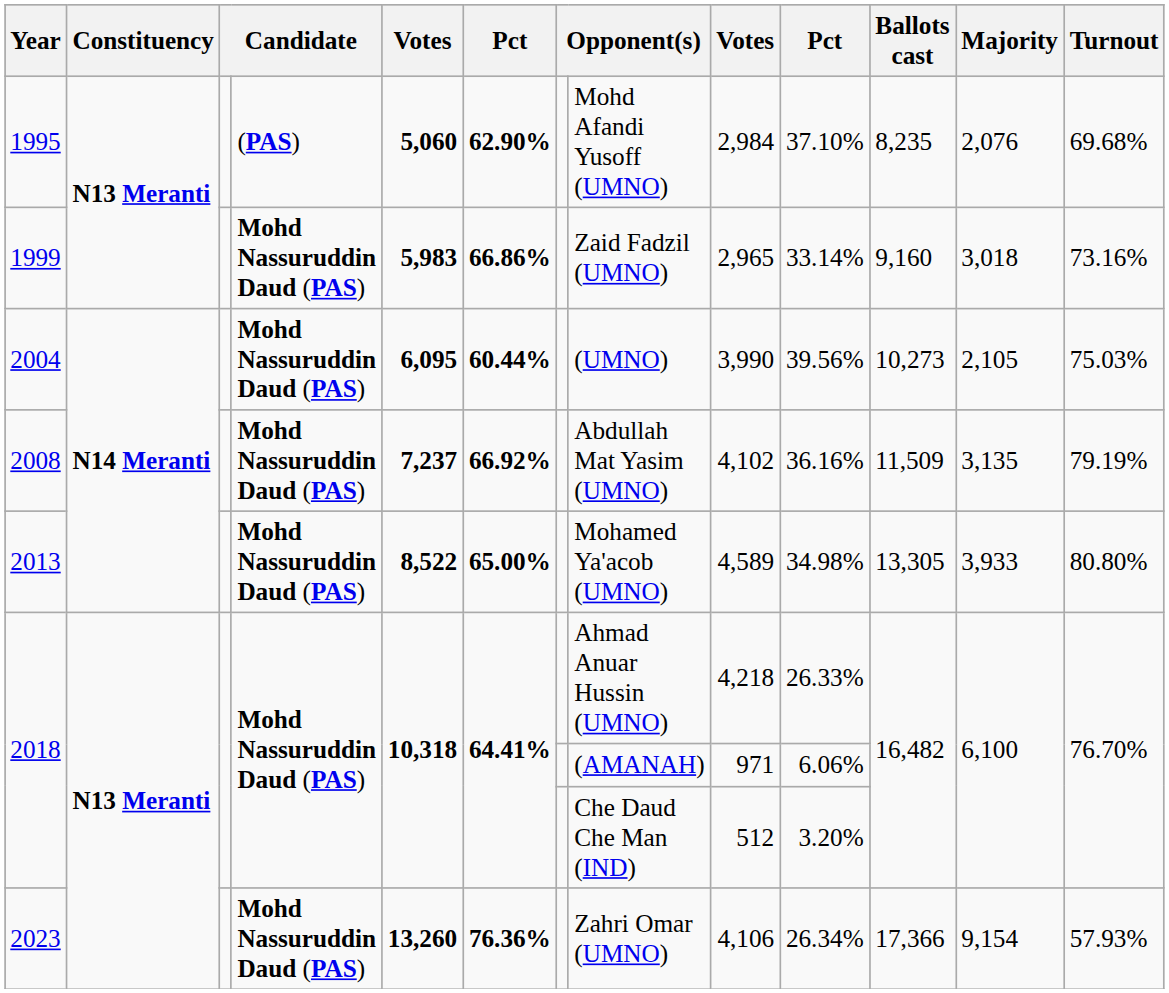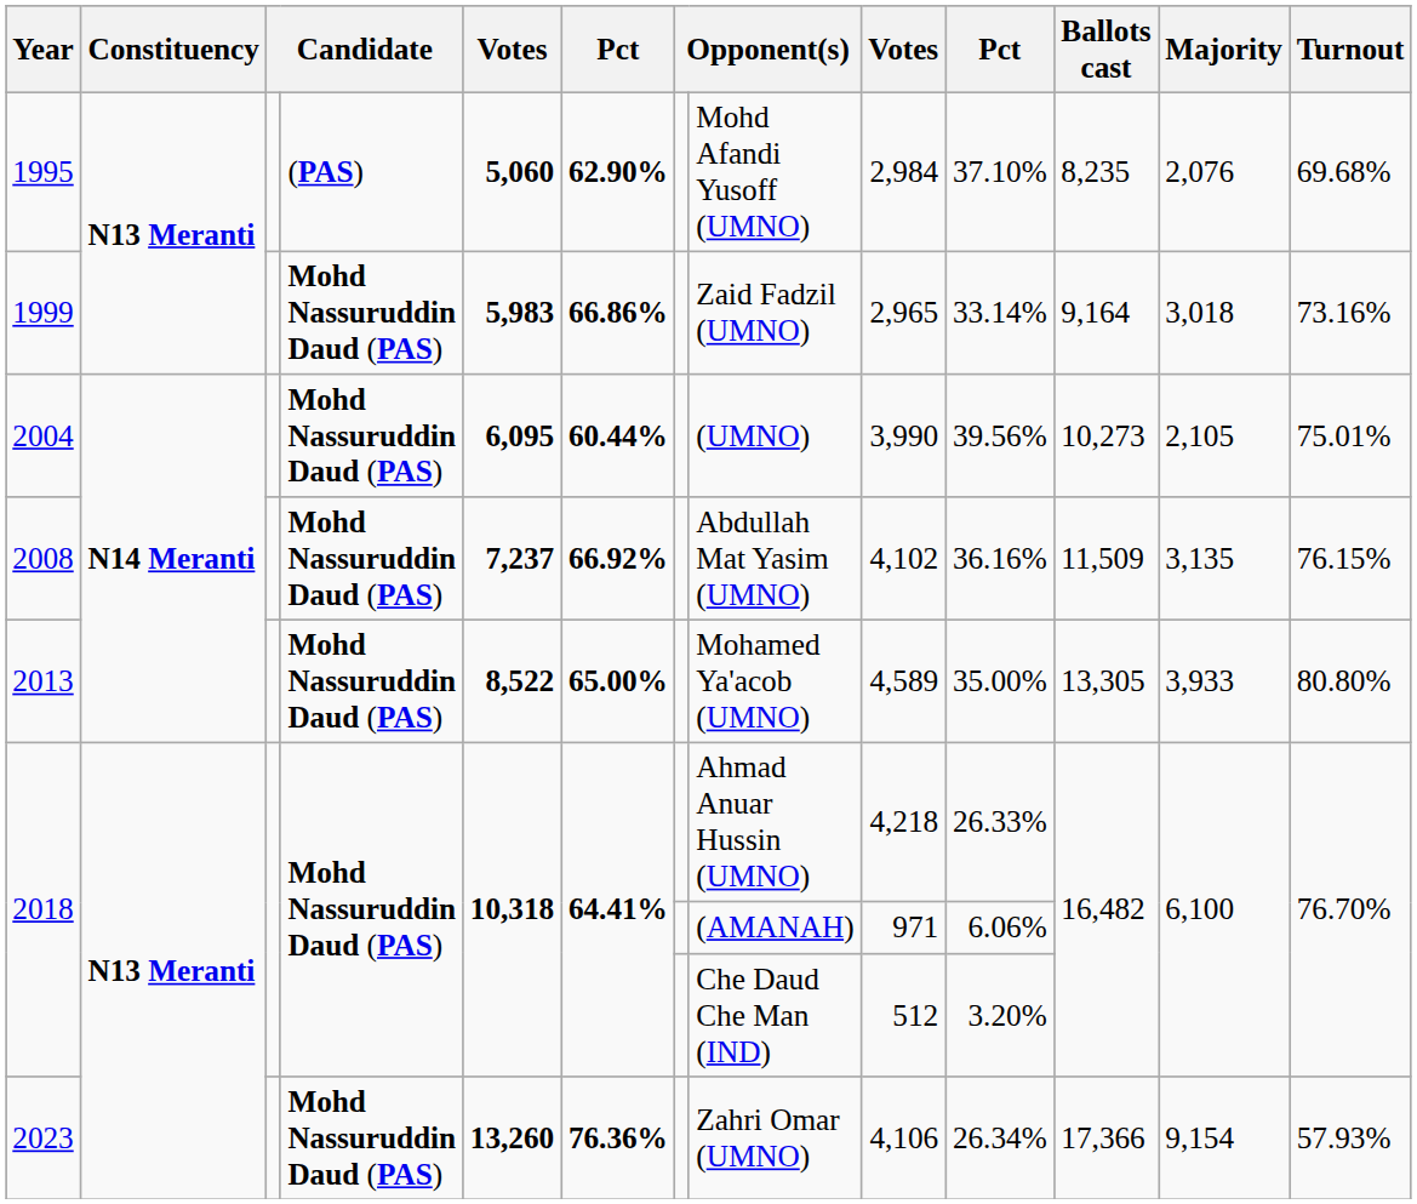1999 | Ballots cast: 9,160 -> 9,164
2004 | Turnout: 75.03% -> 75.01%
2008 | Turnout: 79.19% -> 76.15%
2013 | column 10: 34.98% -> 35.00%
